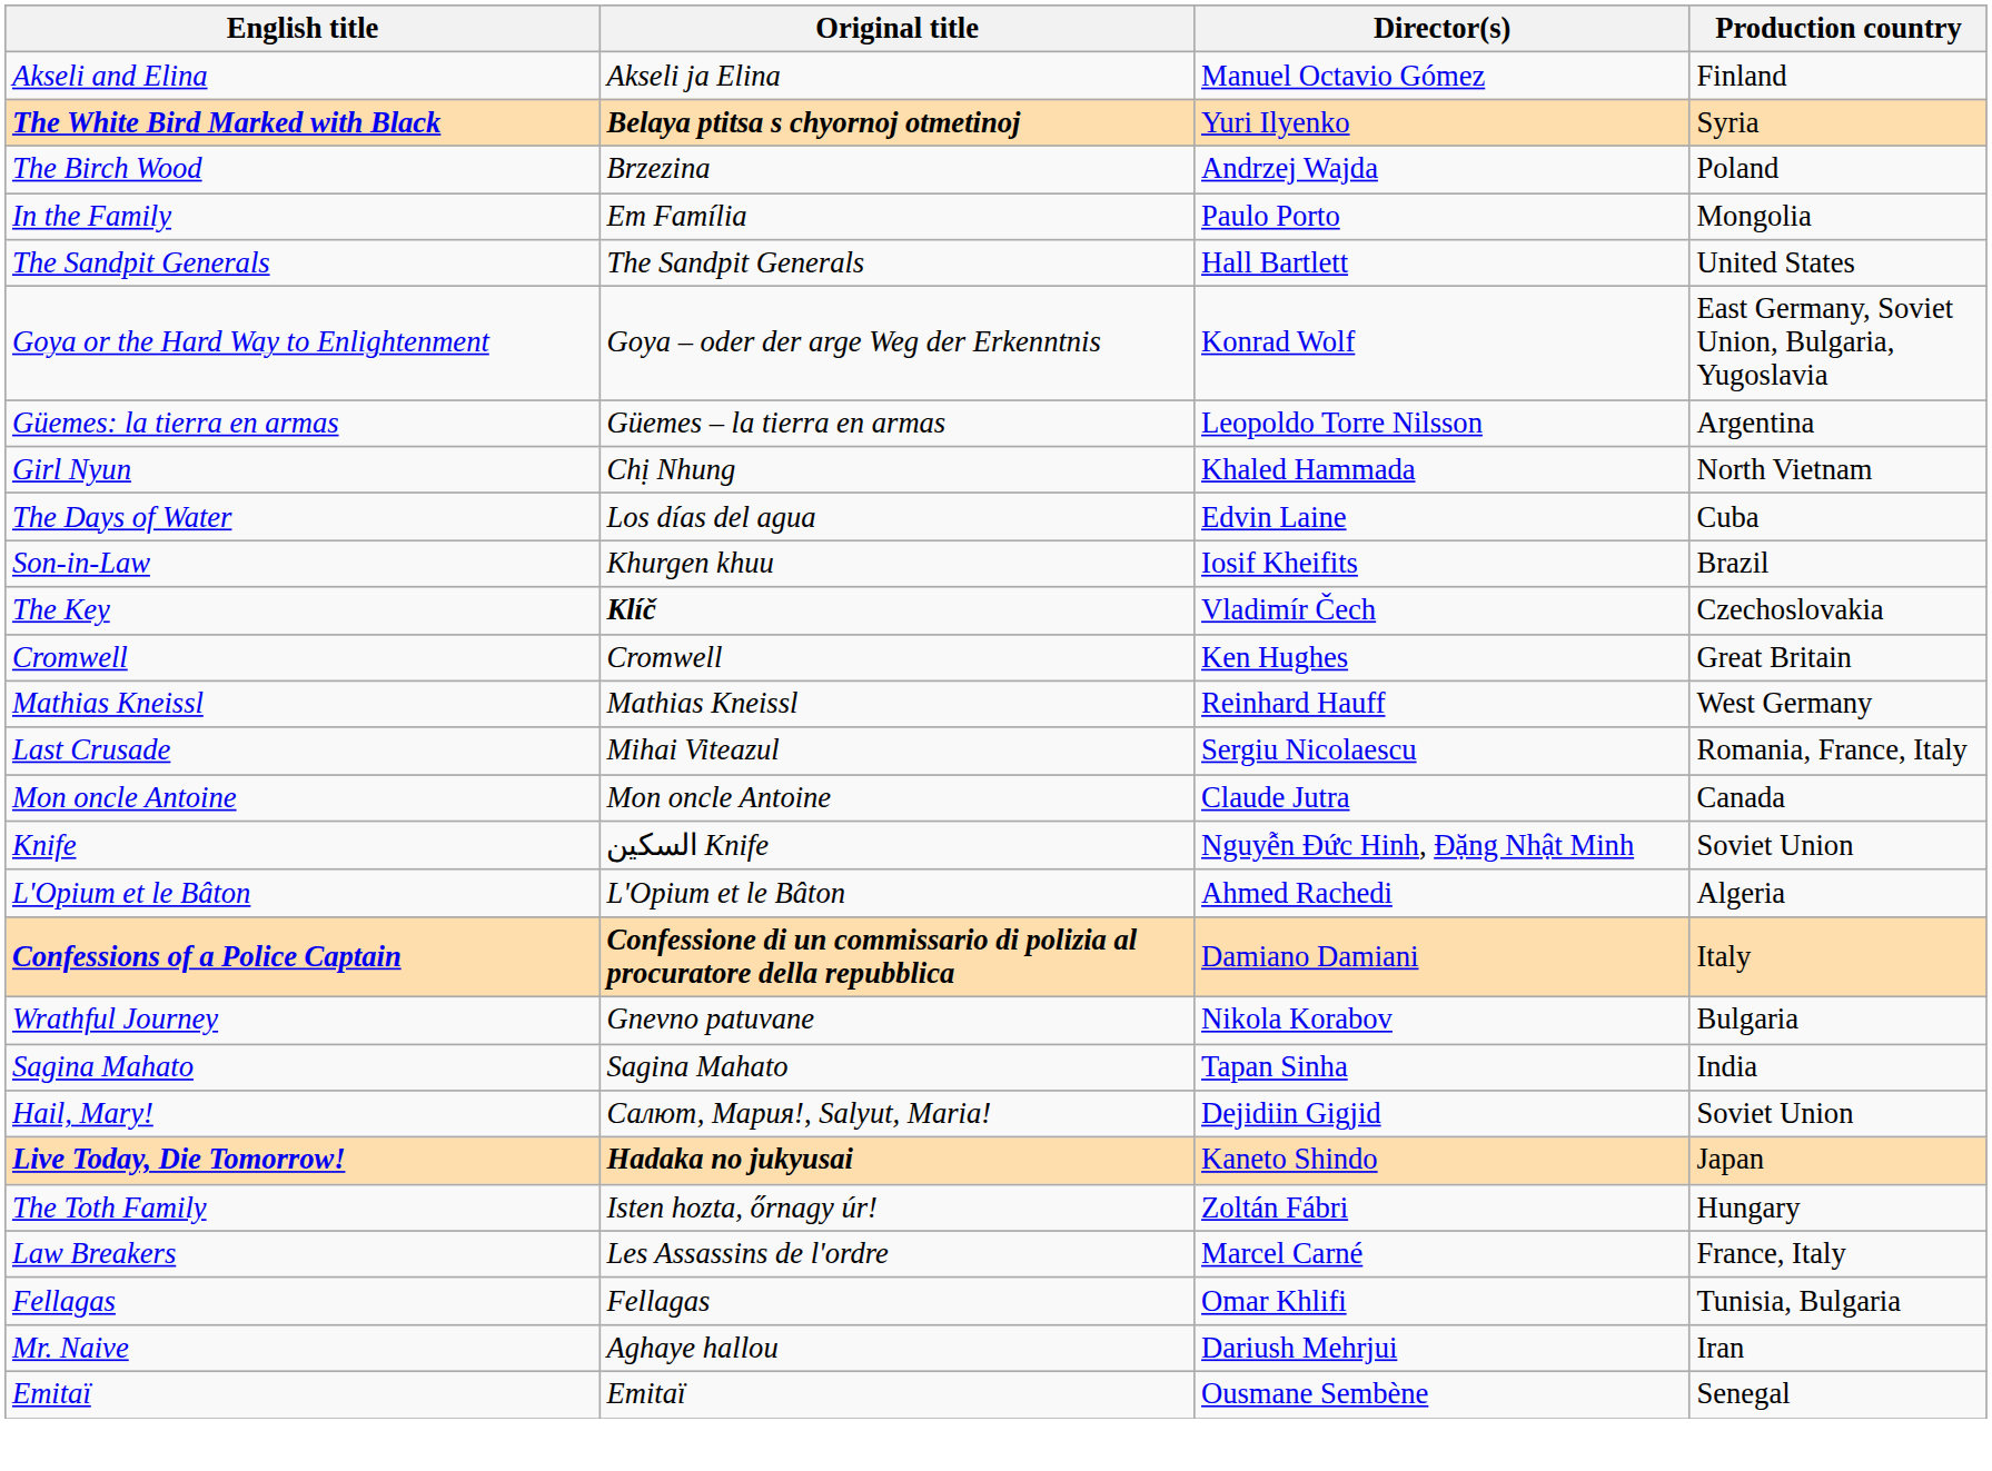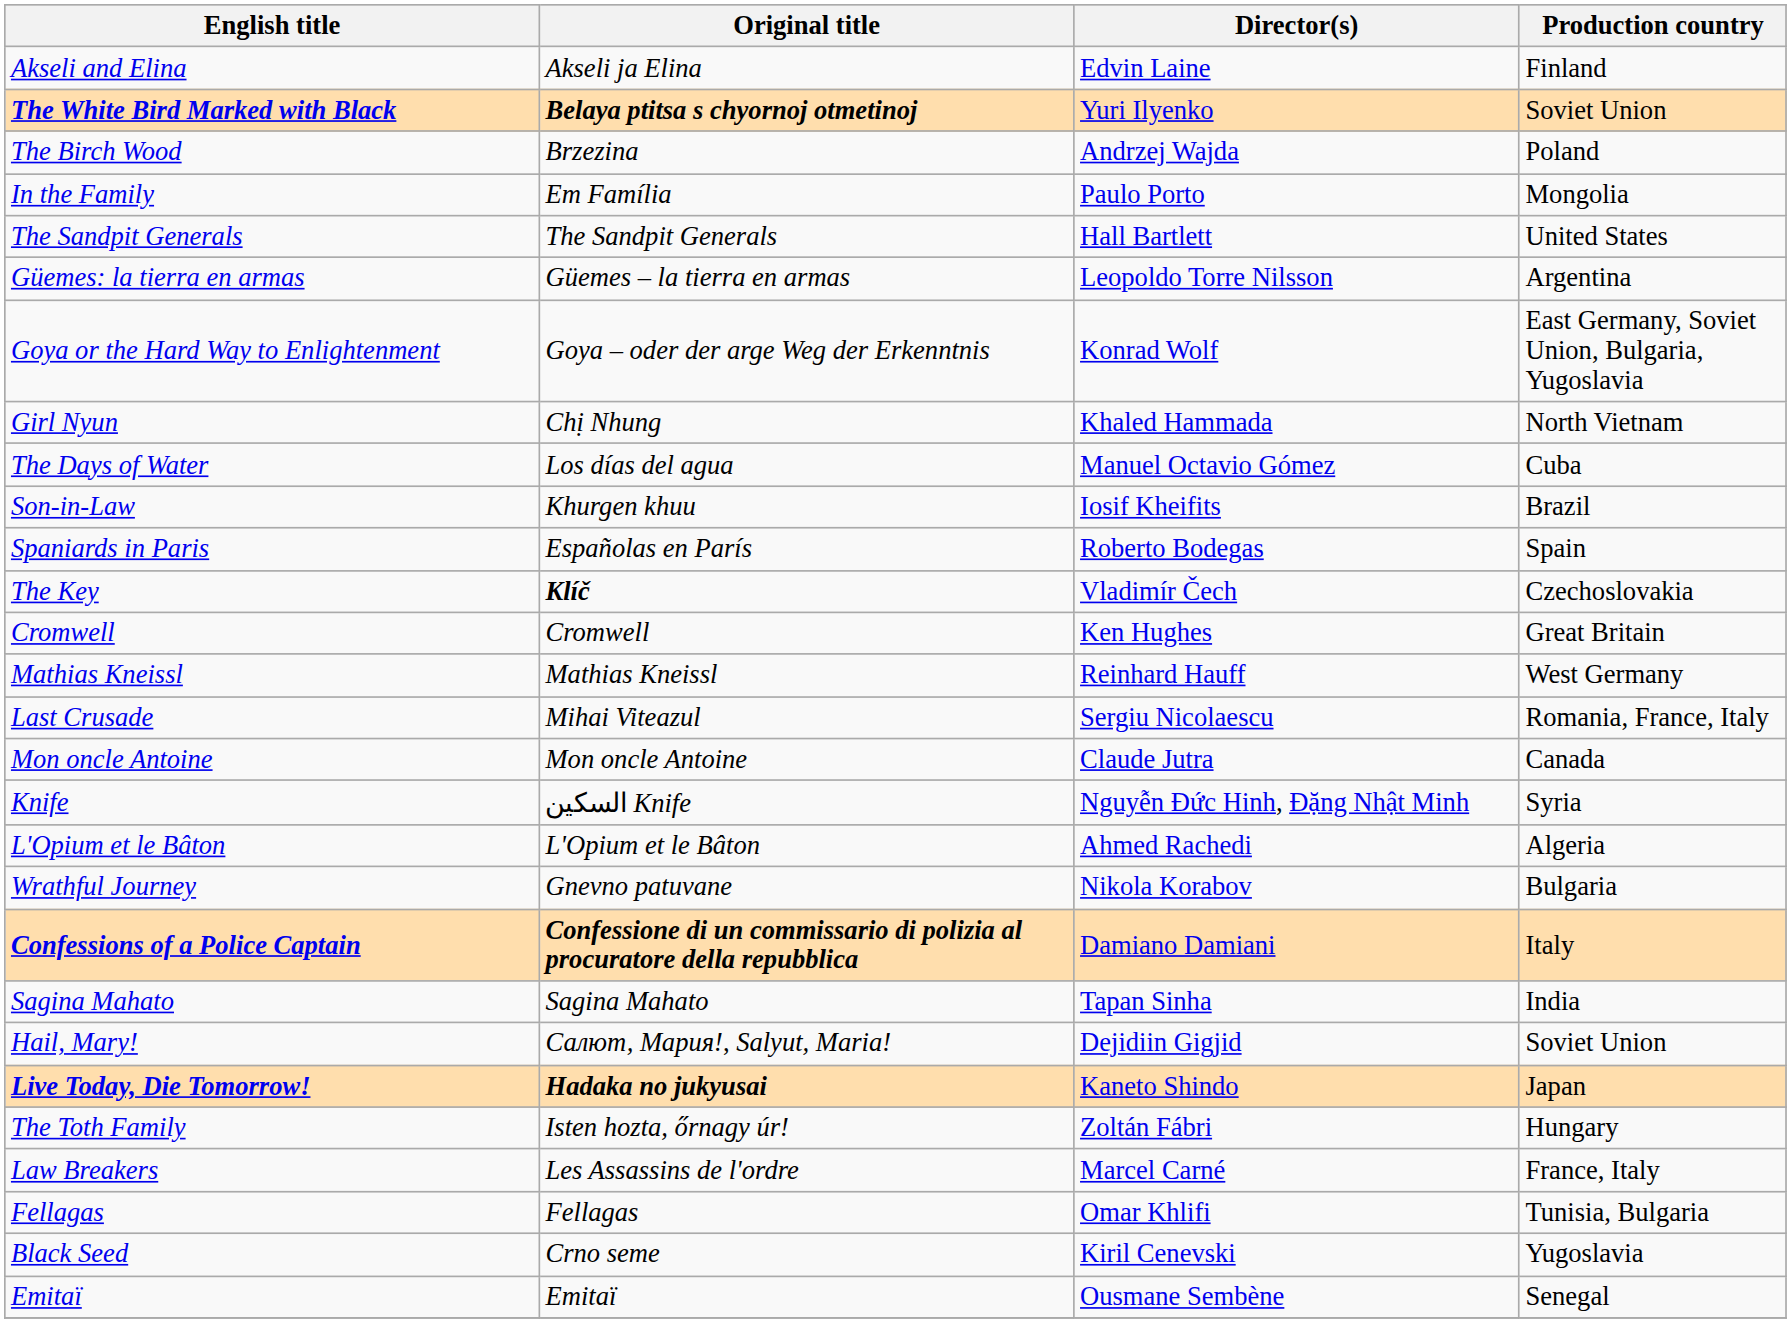Akseli and Elina | Director(s): Manuel Octavio Gómez -> Edvin Laine
The White Bird Marked with Black | Production country: Syria -> Soviet Union
rows swapped: Goya or the Hard Way to Enlightenment <-> Güemes: la tierra en armas
The Days of Water | Director(s): Edvin Laine -> Manuel Octavio Gómez
+ row: Spaniards in Paris | Españolas en París | Roberto Bodegas | Spain
Knife | Production country: Soviet Union -> Syria
rows swapped: Wrathful Journey <-> Confessions of a Police Captain
+ row: Black Seed | Crno seme | Kiril Cenevski | Yugoslavia
- row: Mr. Naive | Aghaye hallou | Dariush Mehrjui | Iran
